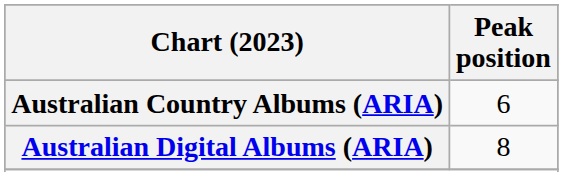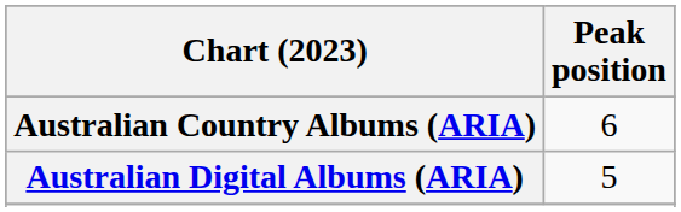Australian Digital Albums (ARIA) | Peak position: 8 -> 5
